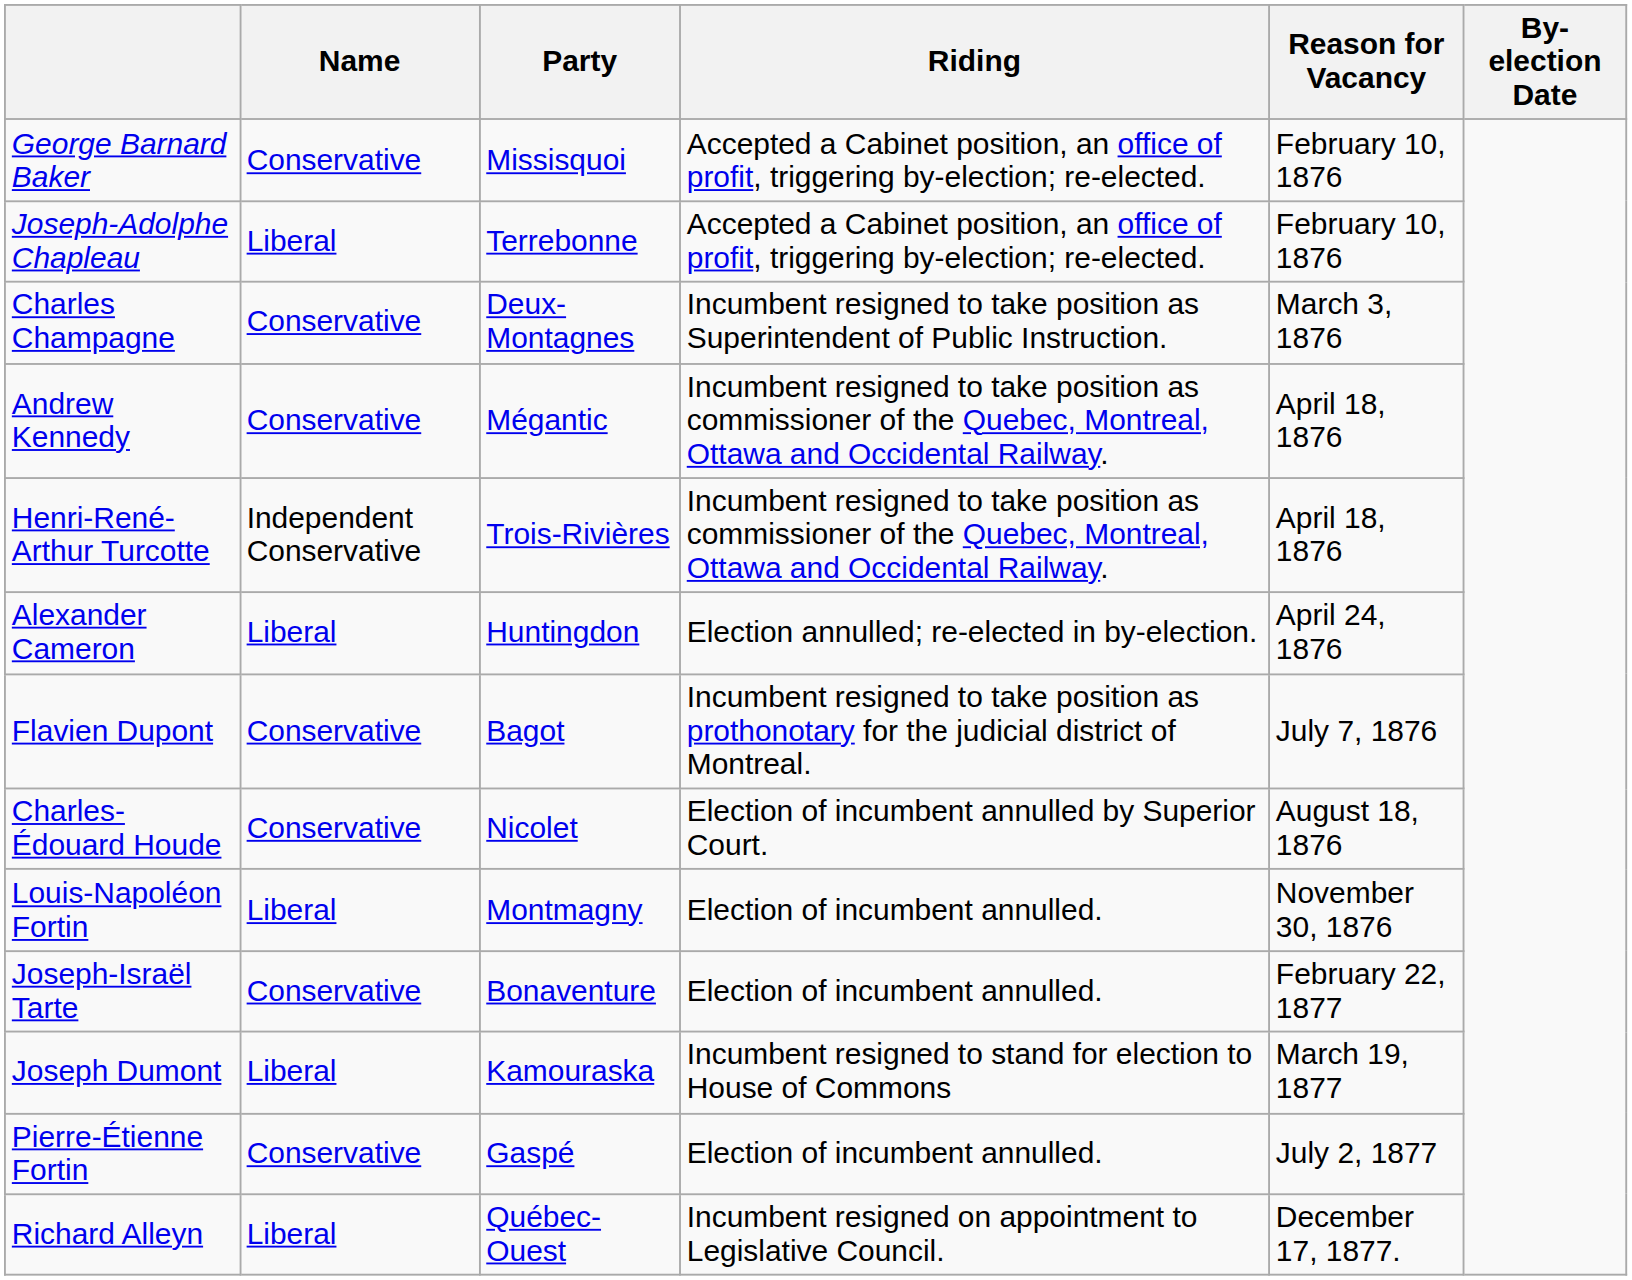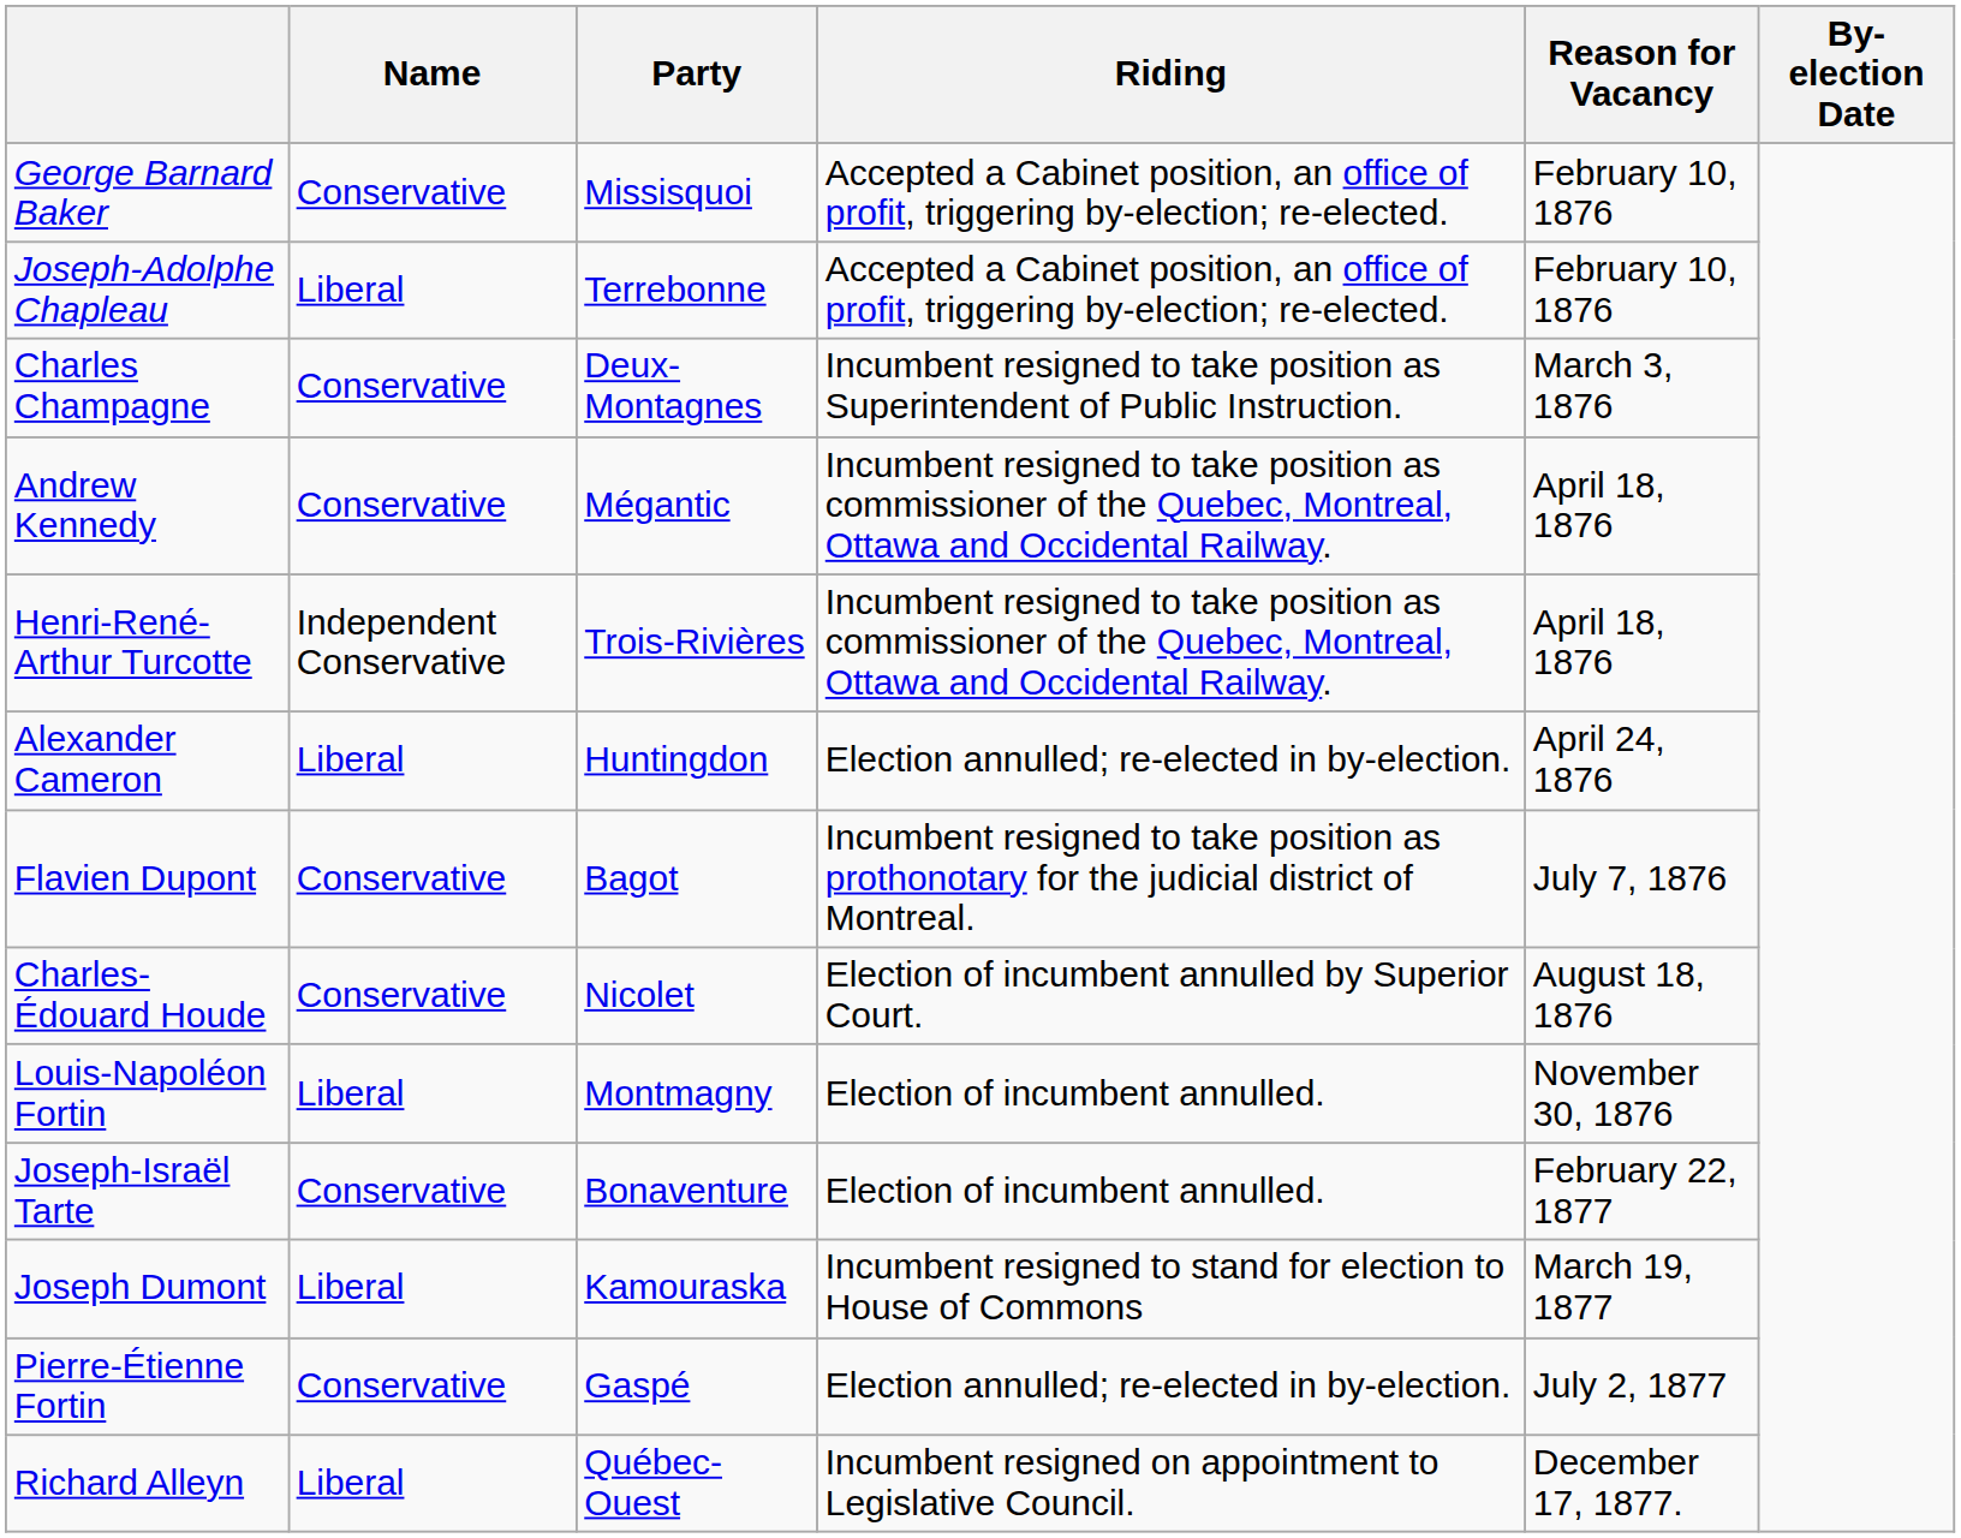Pierre-Étienne Fortin | Riding: Election of incumbent annulled. -> Election annulled; re-elected in by-election.
